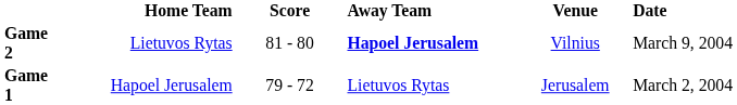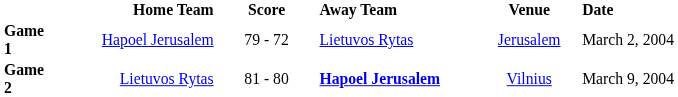rows swapped: Game 1 <-> Game 2
